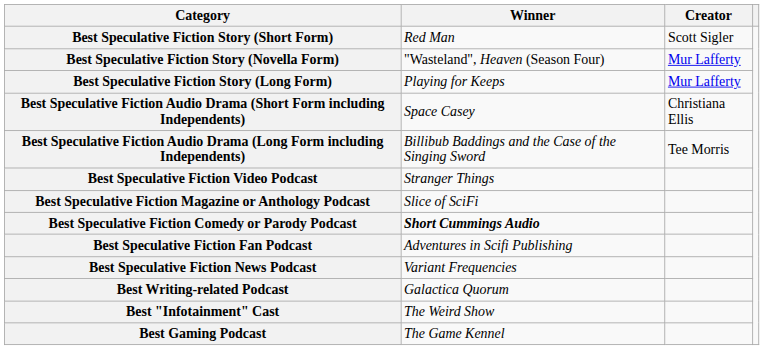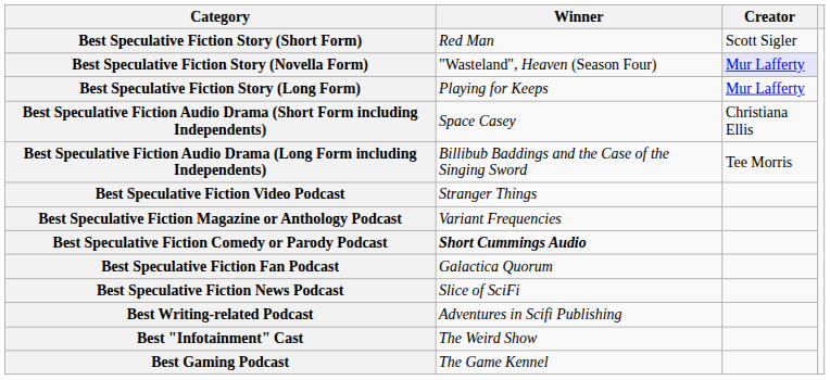Best Speculative Fiction Story (Novella Form) | Creator: no background -> lavender background
Best Speculative Fiction Magazine or Anthology Podcast | Winner: Slice of SciFi -> Variant Frequencies
Best Speculative Fiction Fan Podcast | Winner: Adventures in Scifi Publishing -> Galactica Quorum
Best Speculative Fiction News Podcast | Winner: Variant Frequencies -> Slice of SciFi
Best Writing-related Podcast | Winner: Galactica Quorum -> Adventures in Scifi Publishing
